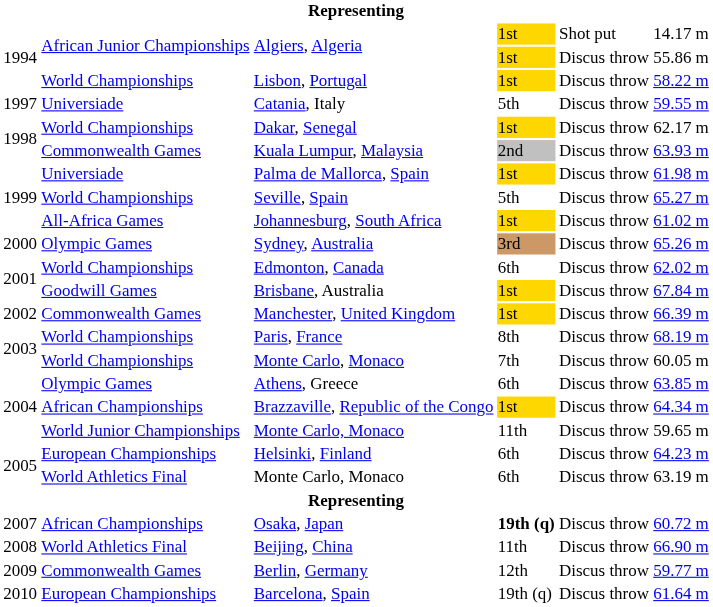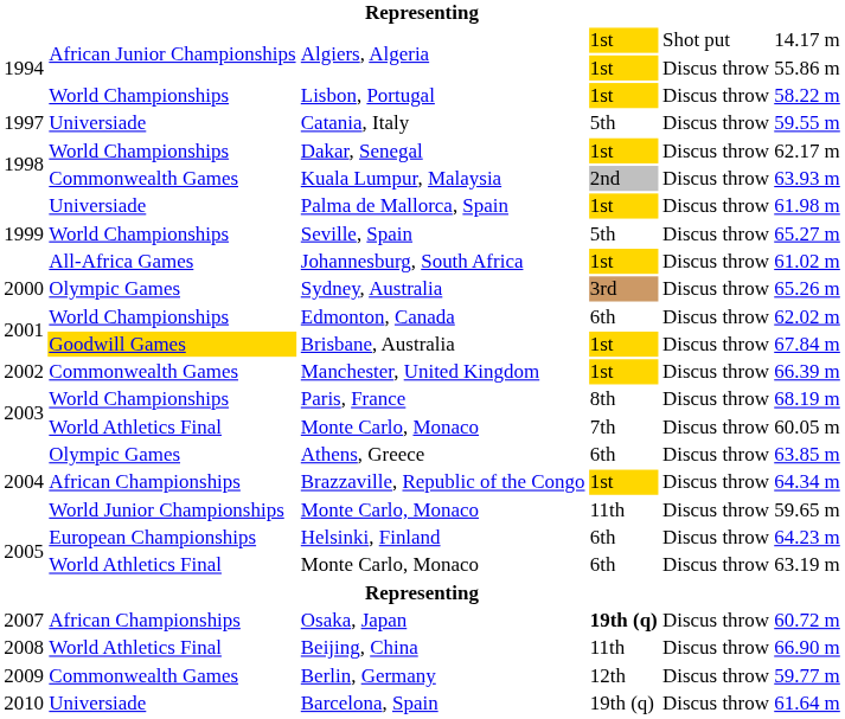Brisbane, Australia | column 2: no background -> gold background
2003 / Monte Carlo, Monaco | column 2: World Championships -> World Athletics Final
Barcelona, Spain | column 2: European Championships -> Universiade
